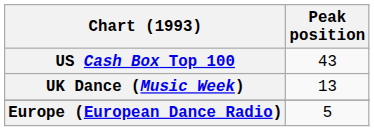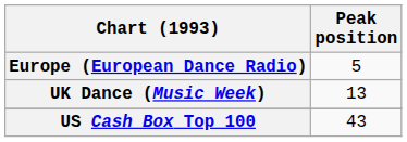rows swapped: Europe (European Dance Radio) <-> US Cash Box Top 100
